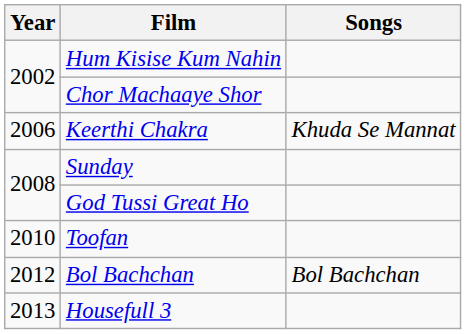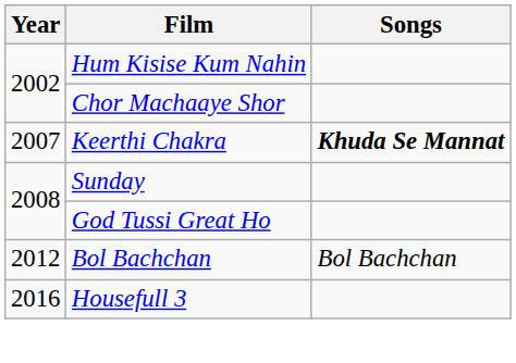Keerthi Chakra | Year: 2006 -> 2007
Keerthi Chakra | Songs: normal -> bold
- row: 2010 | Toofan
Housefull 3 | Year: 2013 -> 2016
